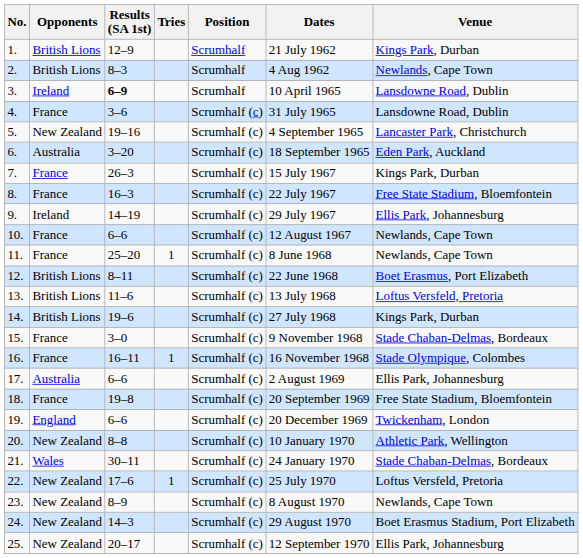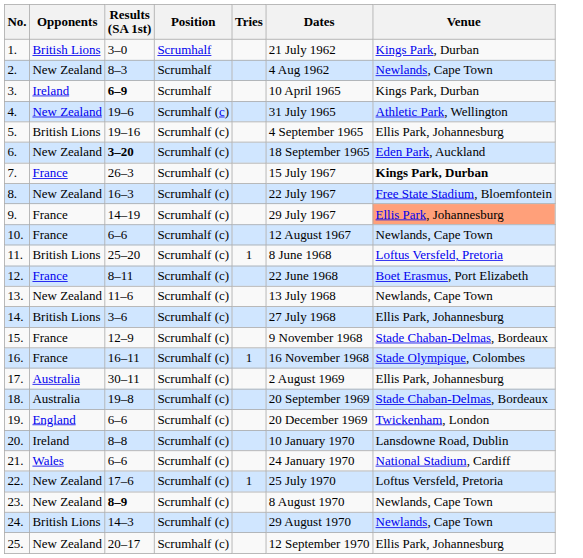columns swapped: Position <-> Tries
1. | Results (SA 1st): 12–9 -> 3–0
2. | Opponents: British Lions -> New Zealand
3. | Venue: Lansdowne Road, Dublin -> Kings Park, Durban
4. | Opponents: France -> New Zealand
4. | Results (SA 1st): 3–6 -> 19–6
4. | Venue: Lansdowne Road, Dublin -> Athletic Park, Wellington
5. | Opponents: New Zealand -> British Lions
5. | Venue: Lancaster Park, Christchurch -> Ellis Park, Johannesburg
6. | Opponents: Australia -> New Zealand
6. | Results (SA 1st): normal -> bold
7. | Venue: normal -> bold
8. | Opponents: France -> New Zealand
9. | Opponents: Ireland -> France
9. | Venue: no background -> lightsalmon background
11. | Opponents: France -> British Lions
11. | Venue: Newlands, Cape Town -> Loftus Versfeld, Pretoria
12. | Opponents: British Lions -> France
13. | Opponents: British Lions -> New Zealand
13. | Venue: Loftus Versfeld, Pretoria -> Newlands, Cape Town
14. | Results (SA 1st): 19–6 -> 3–6
14. | Venue: Kings Park, Durban -> Ellis Park, Johannesburg
15. | Results (SA 1st): 3–0 -> 12–9
17. | Results (SA 1st): 6–6 -> 30–11
18. | Opponents: France -> Australia
18. | Venue: Free State Stadium, Bloemfontein -> Stade Chaban-Delmas, Bordeaux
20. | Opponents: New Zealand -> Ireland
20. | Venue: Athletic Park, Wellington -> Lansdowne Road, Dublin
21. | Results (SA 1st): 30–11 -> 6–6
21. | Venue: Stade Chaban-Delmas, Bordeaux -> National Stadium, Cardiff
23. | Results (SA 1st): normal -> bold
24. | Opponents: New Zealand -> British Lions
24. | Venue: Boet Erasmus Stadium, Port Elizabeth -> Newlands, Cape Town
